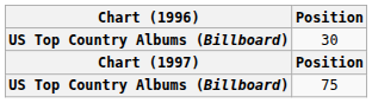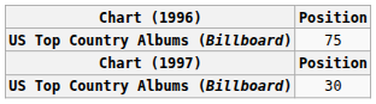rows swapped: 75 <-> 30
